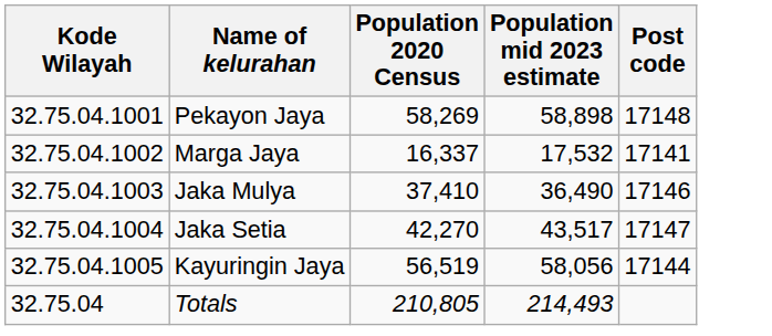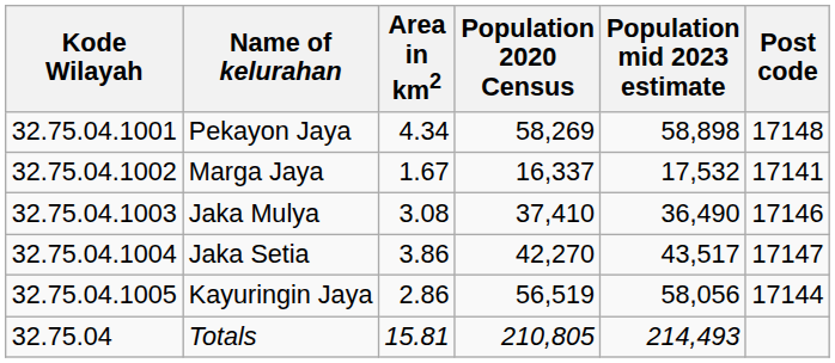+ column: Area in km2 | 4.34 | 1.67 | 3.08 | 3.86 | 2.86 | 15.81
